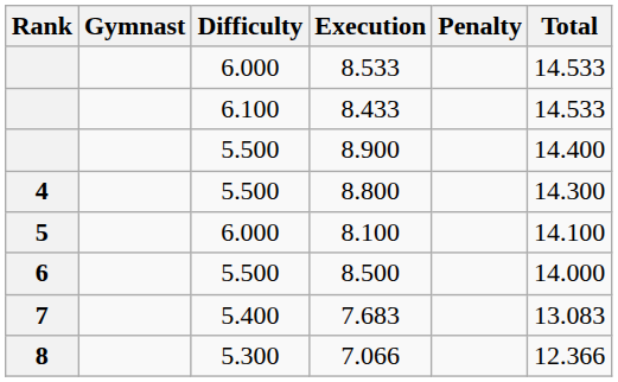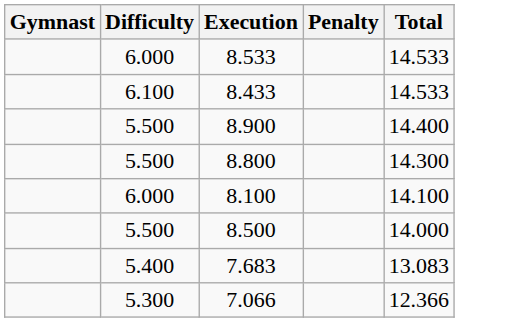- column: Rank | 4 | 5 | 6 | 7 | 8
